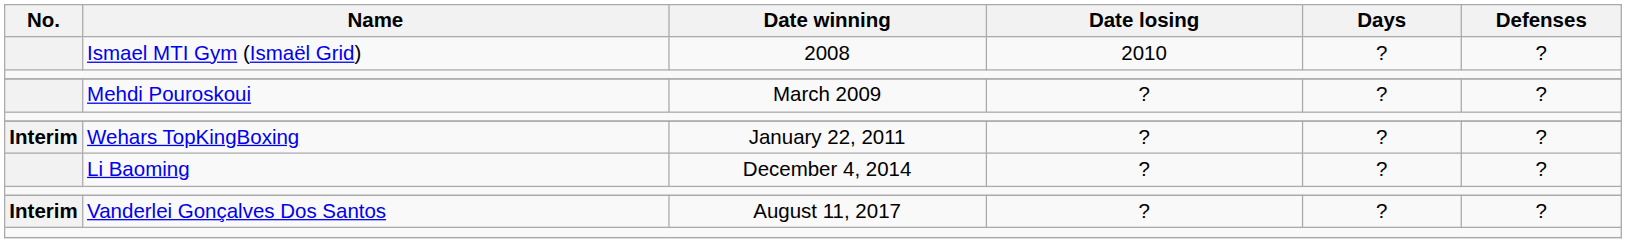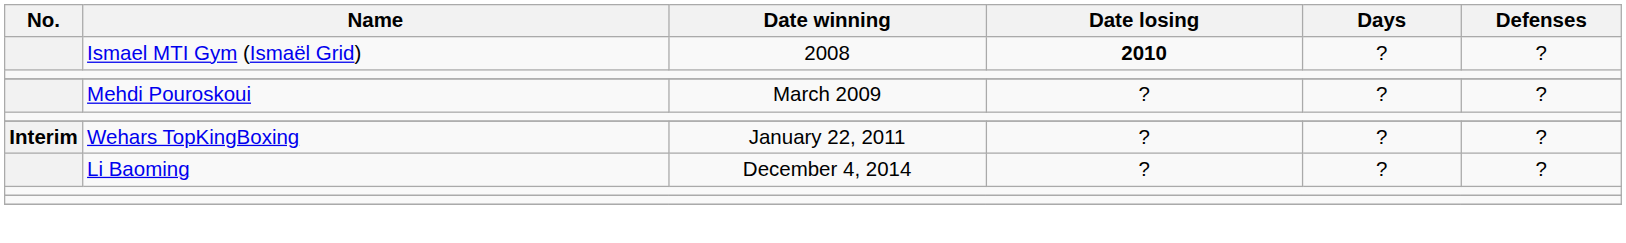Ismael MTI Gym (Ismaël Grid) | Date losing: normal -> bold
- row: Interim | Vanderlei Gonçalves Dos Santos | August 11, 2017 | ? | ? | ?
